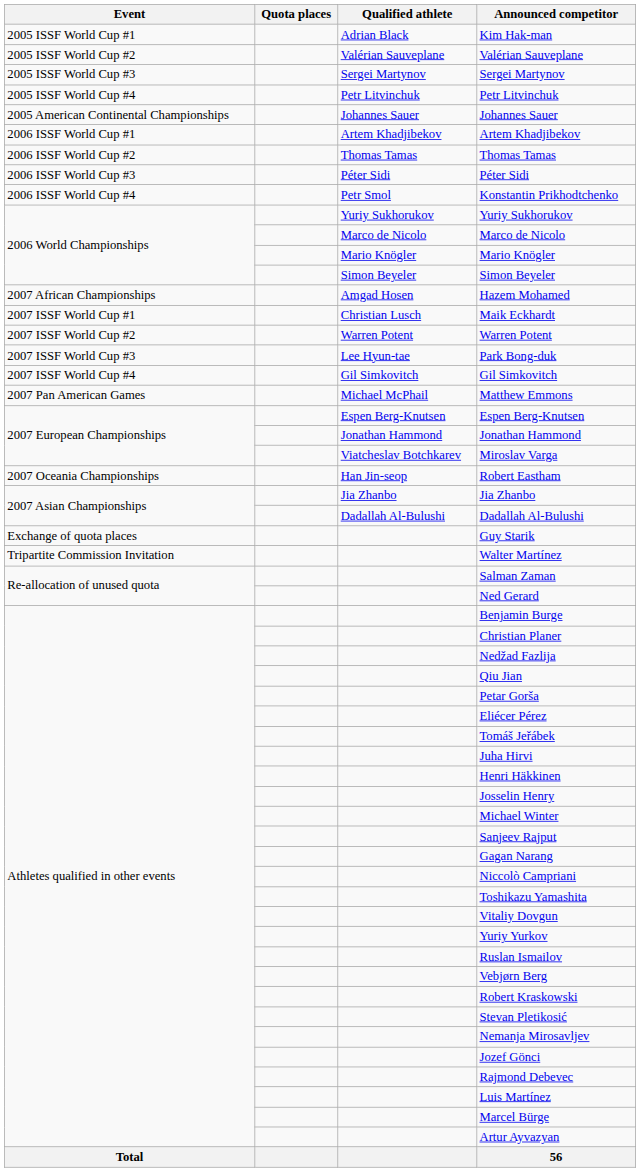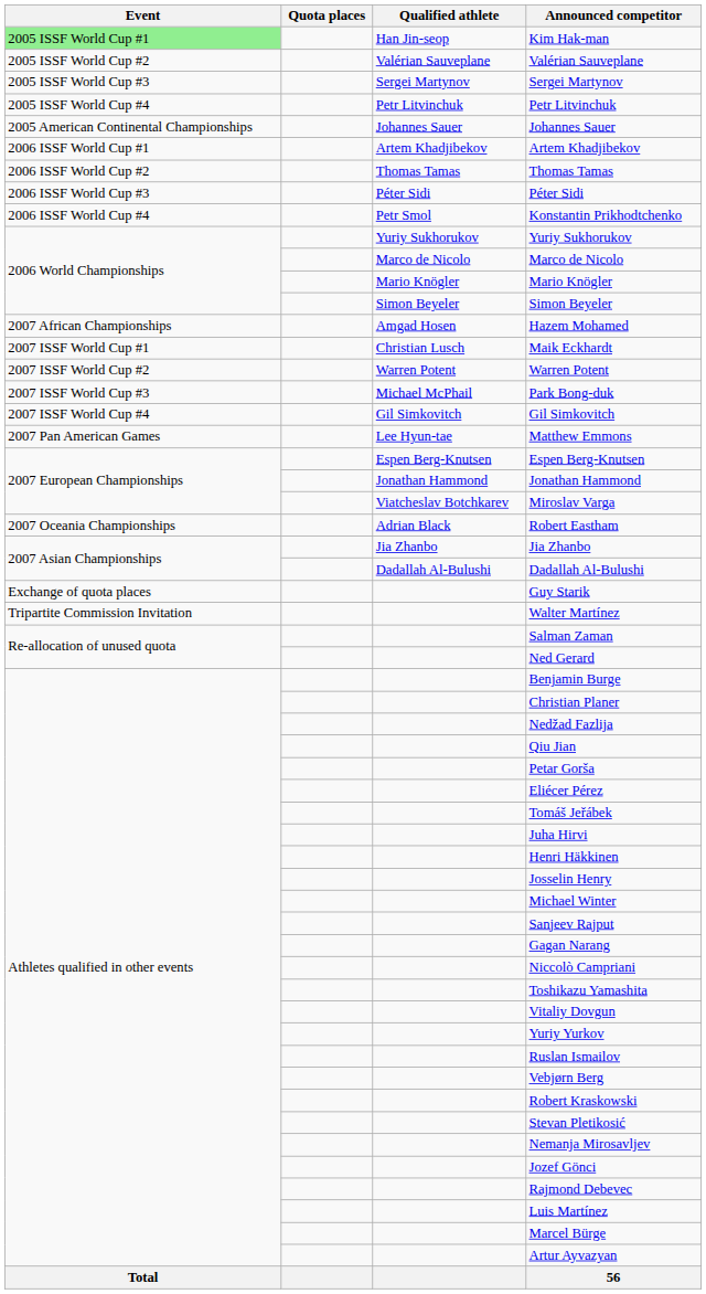Kim Hak-man | Event: no background -> lightgreen background
Kim Hak-man | Qualified athlete: Adrian Black -> Han Jin-seop
Park Bong-duk | Qualified athlete: Lee Hyun-tae -> Michael McPhail
Matthew Emmons | Qualified athlete: Michael McPhail -> Lee Hyun-tae
Robert Eastham | Qualified athlete: Han Jin-seop -> Adrian Black
